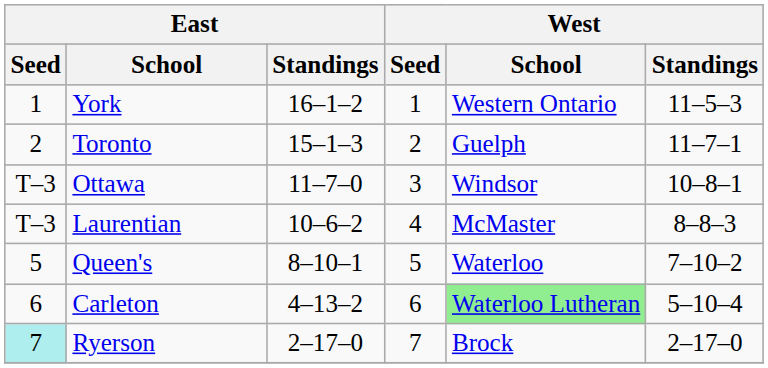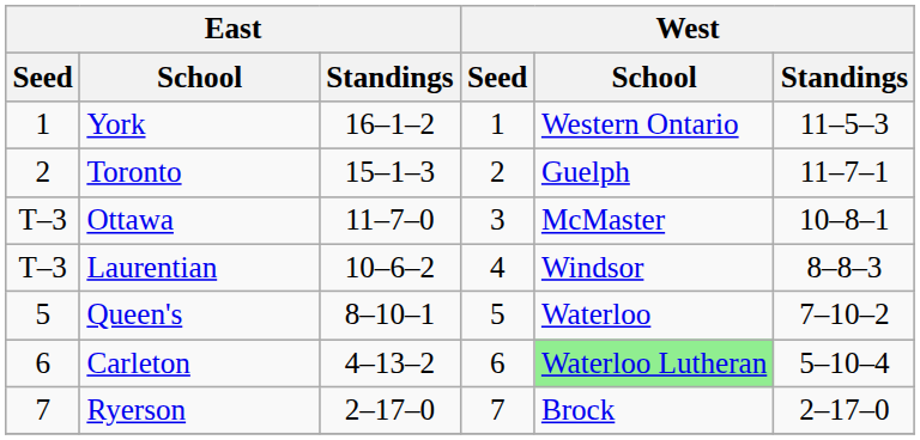Ottawa | West / School: Windsor -> McMaster
Laurentian | West / School: McMaster -> Windsor
Ryerson | East / Seed: paleturquoise background -> no background
